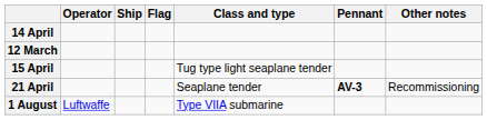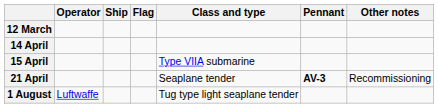rows swapped: 12 March <-> 14 April
15 April | Class and type: Tug type light seaplane tender -> Type VIIA submarine
1 August | Class and type: Type VIIA submarine -> Tug type light seaplane tender
